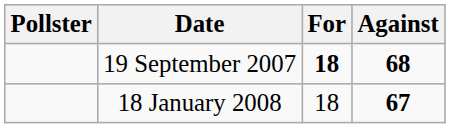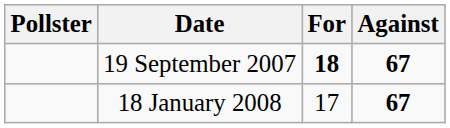19 September 2007 | Against: 68 -> 67
18 January 2008 | For: 18 -> 17
